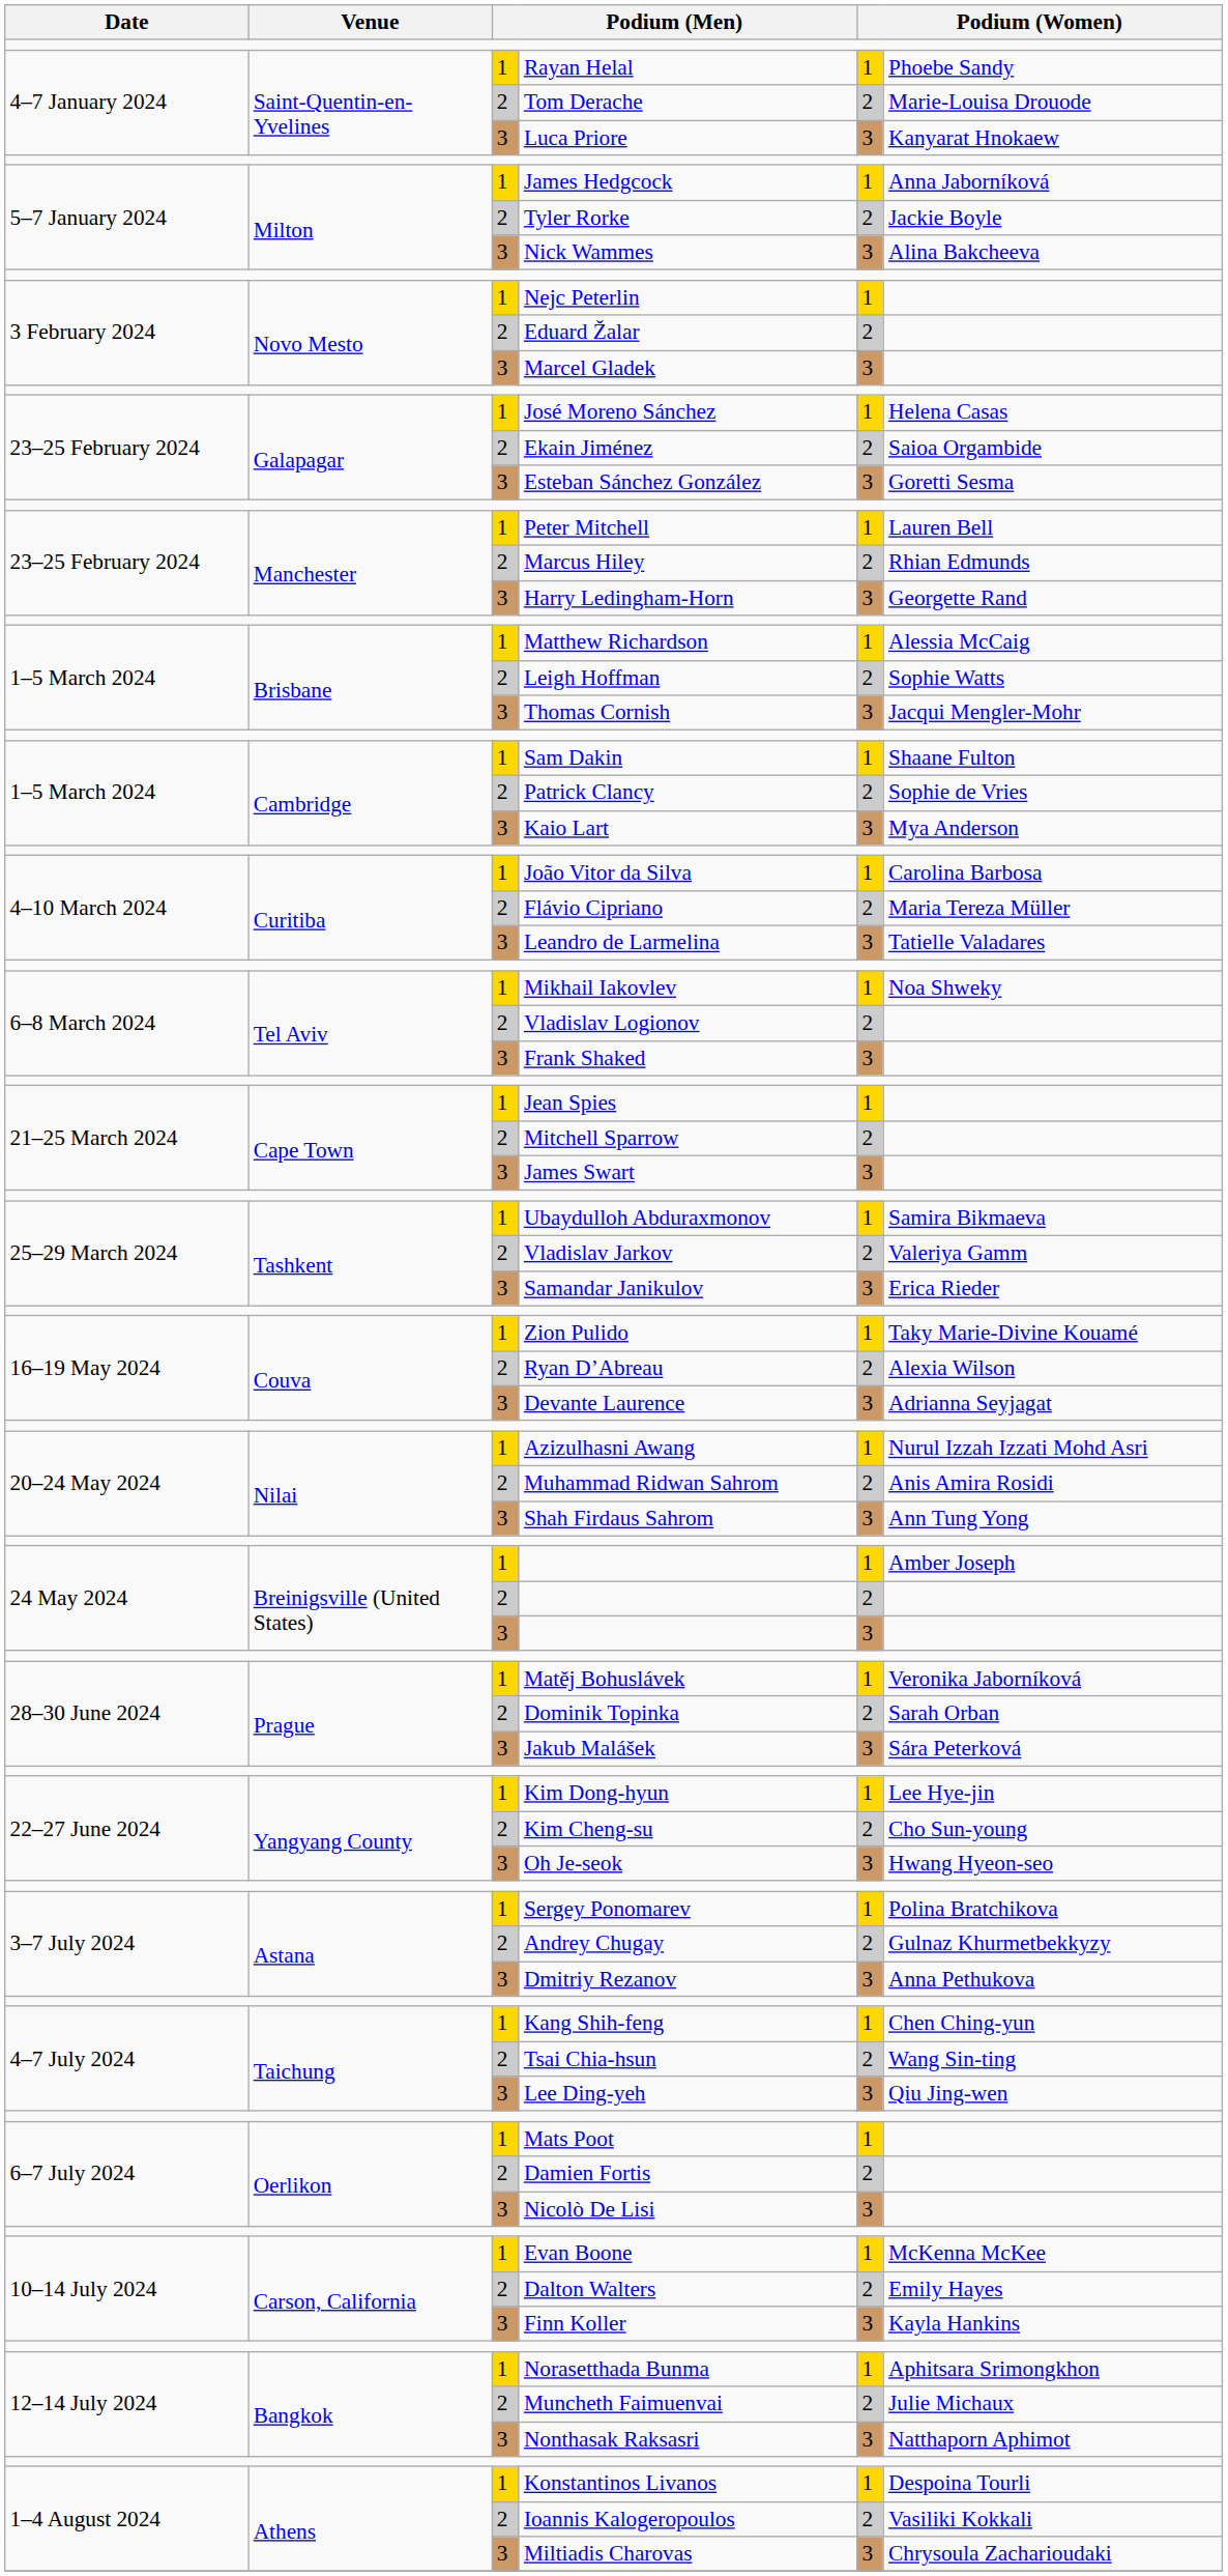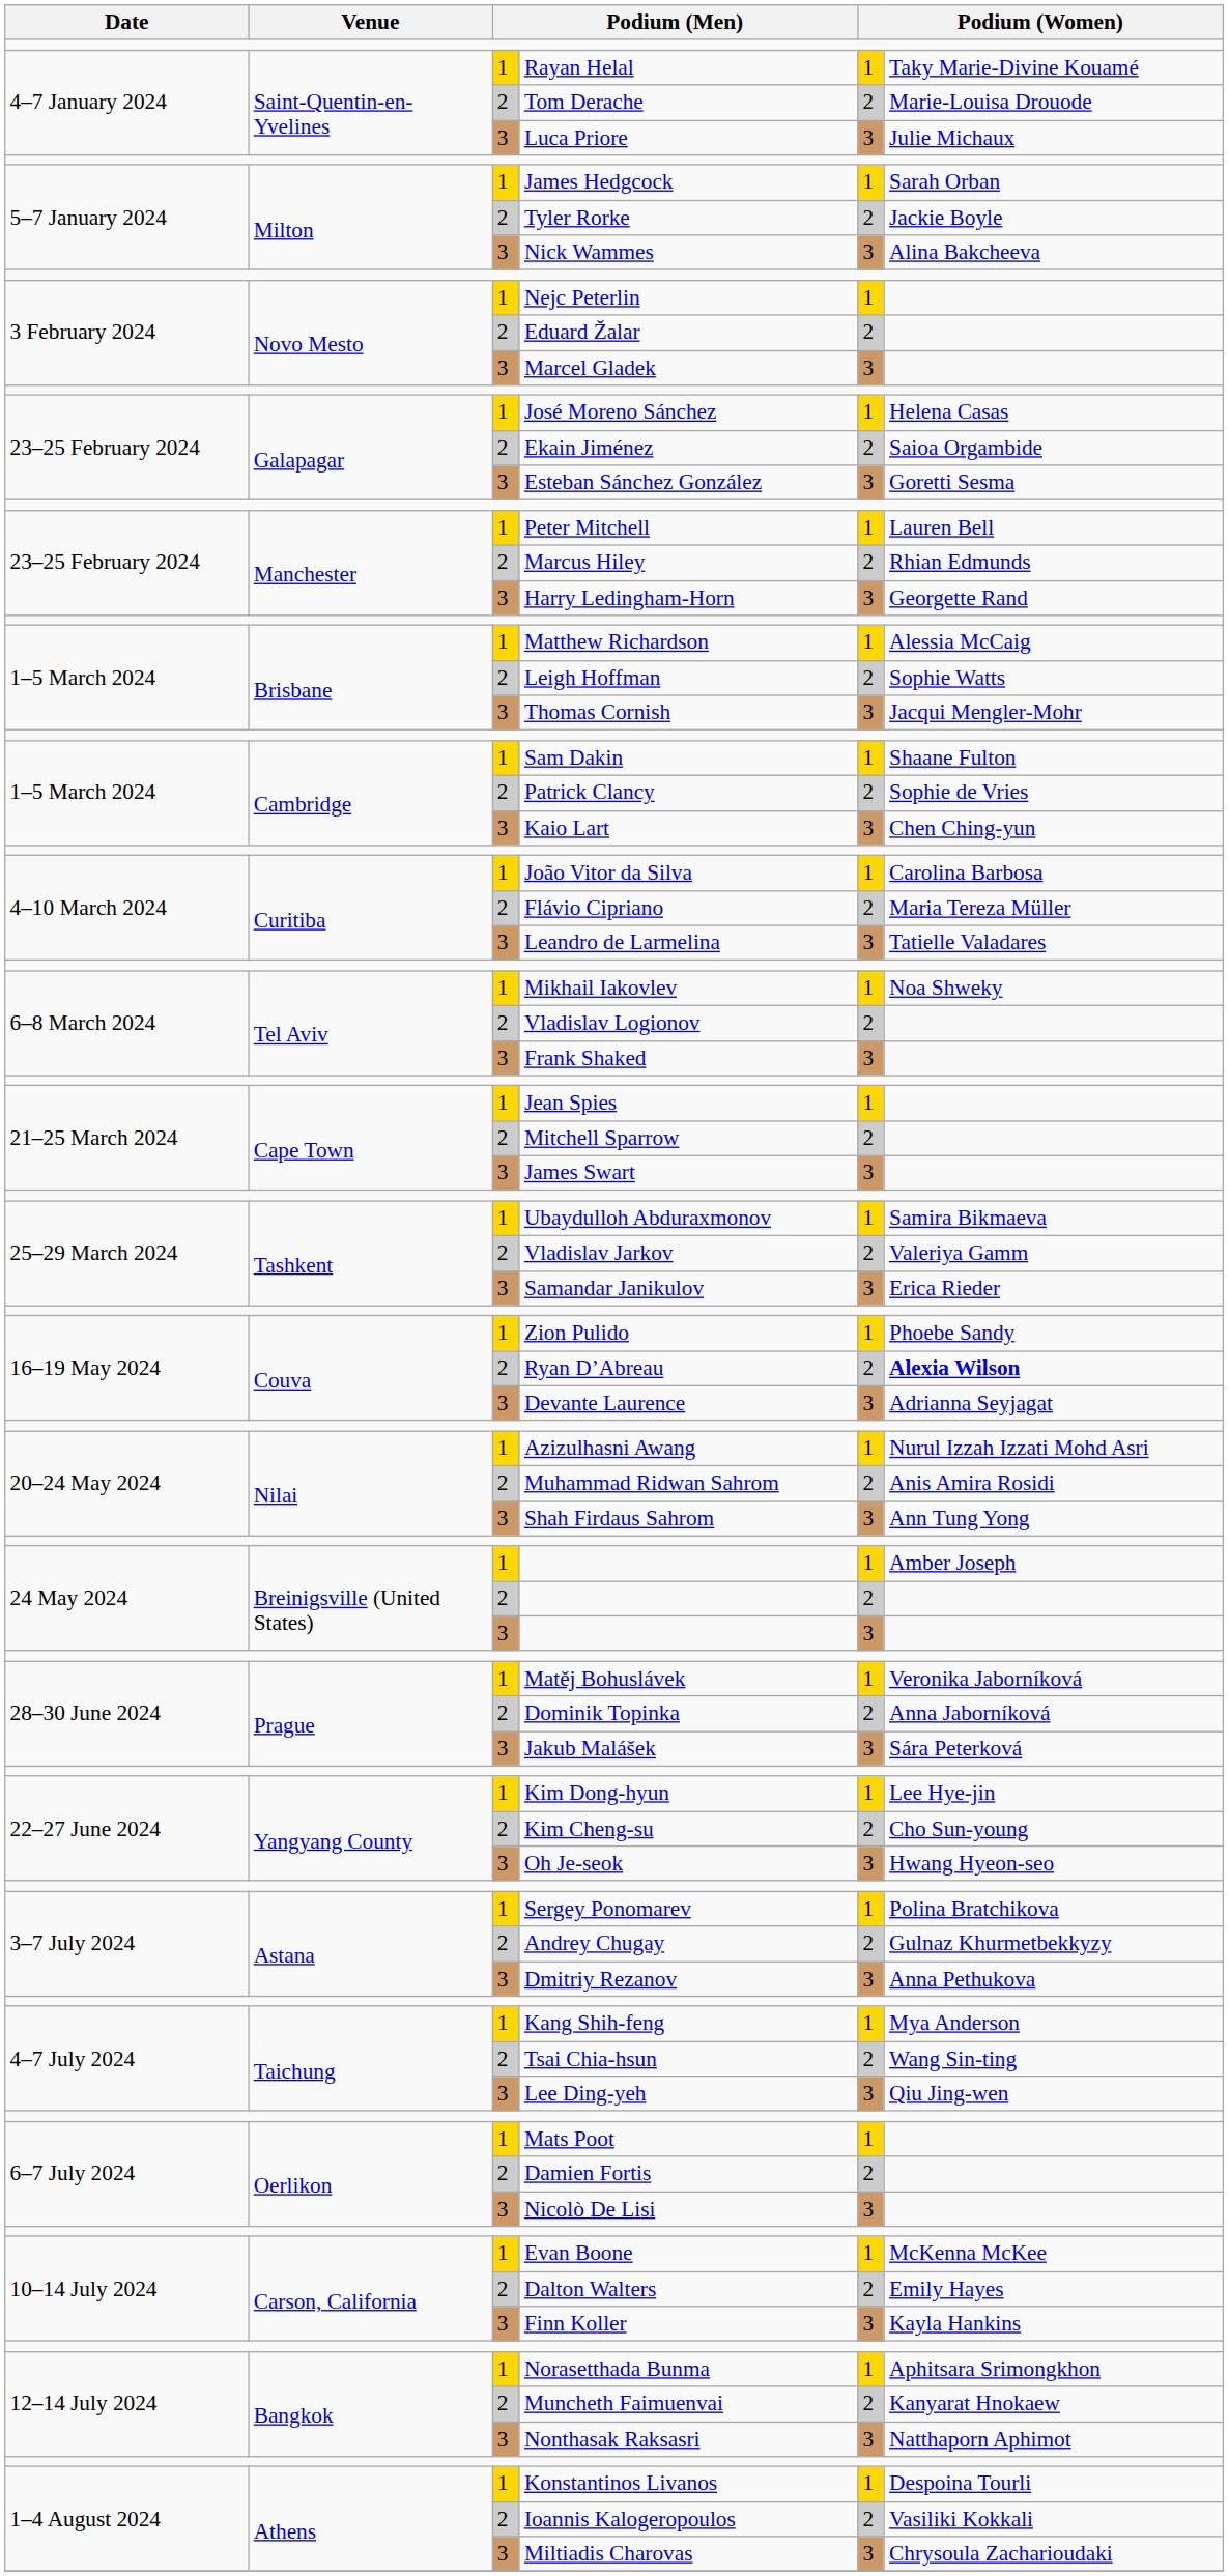Rayan Helal | column 6: Phoebe Sandy -> Taky Marie-Divine Kouamé
Luca Priore | column 6: Kanyarat Hnokaew -> Julie Michaux
James Hedgcock | column 6: Anna Jaborníková -> Sarah Orban
Kaio Lart | column 6: Mya Anderson -> Chen Ching-yun
Zion Pulido | column 6: Taky Marie-Divine Kouamé -> Phoebe Sandy
Ryan D’Abreau | column 6: normal -> bold
Dominik Topinka | column 6: Sarah Orban -> Anna Jaborníková
Kang Shih-feng | column 6: Chen Ching-yun -> Mya Anderson
Muncheth Faimuenvai | column 6: Julie Michaux -> Kanyarat Hnokaew
